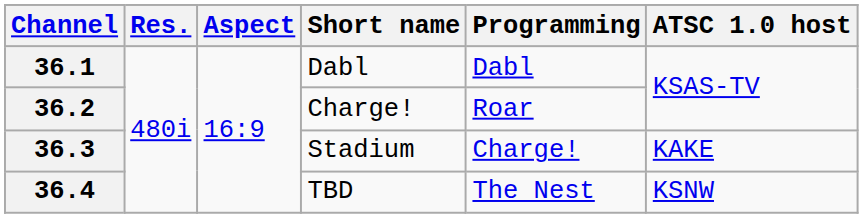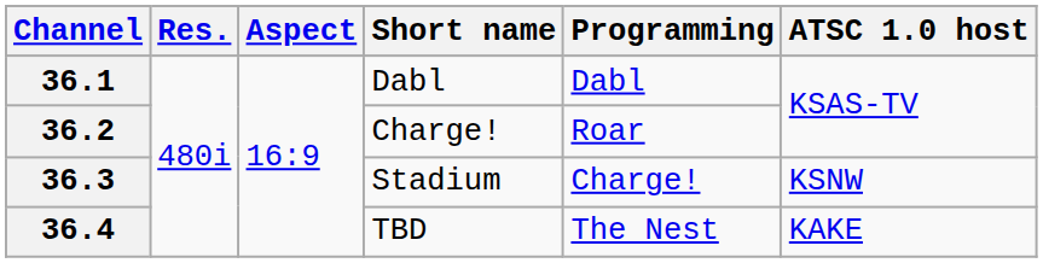36.3 | ATSC 1.0 host: KAKE -> KSNW
36.4 | ATSC 1.0 host: KSNW -> KAKE
